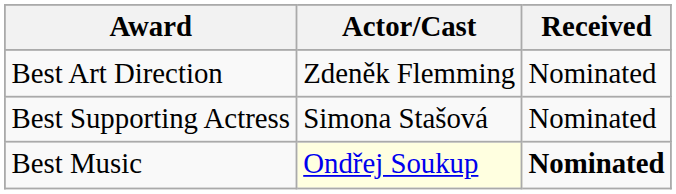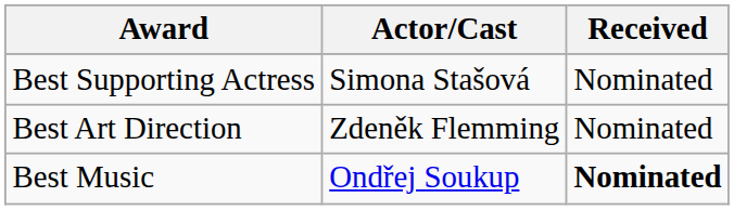rows swapped: Best Supporting Actress <-> Best Art Direction
Best Music | Actor/Cast: lightyellow background -> no background
